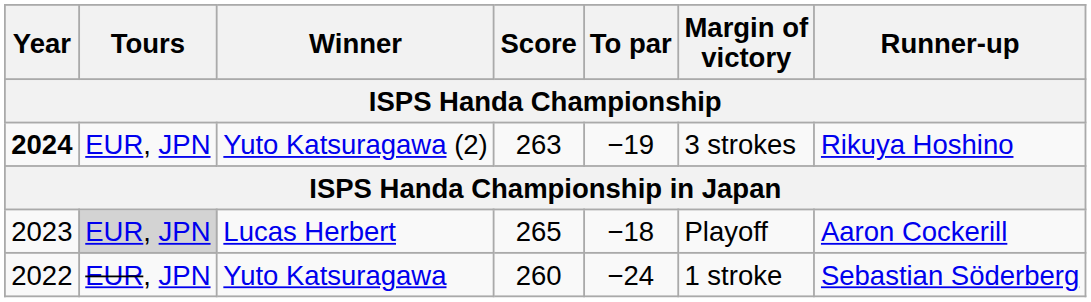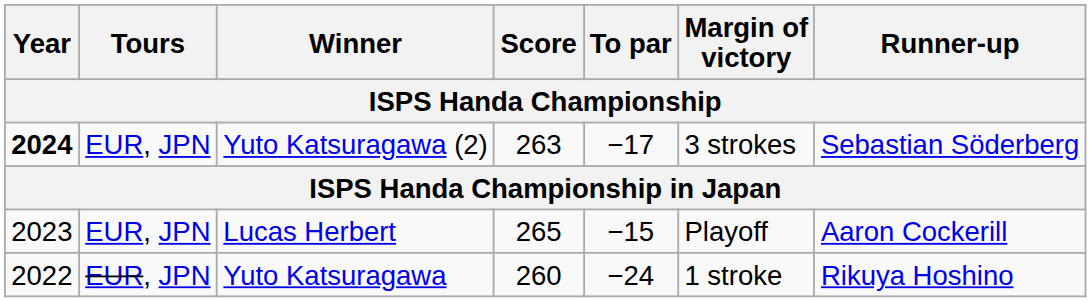Yuto Katsuragawa (2) | To par: −19 -> −17
Yuto Katsuragawa (2) | Runner-up: Rikuya Hoshino -> Sebastian Söderberg
Lucas Herbert | Tours: lightgrey background -> no background
Lucas Herbert | To par: −18 -> −15
Yuto Katsuragawa | Runner-up: Sebastian Söderberg -> Rikuya Hoshino
